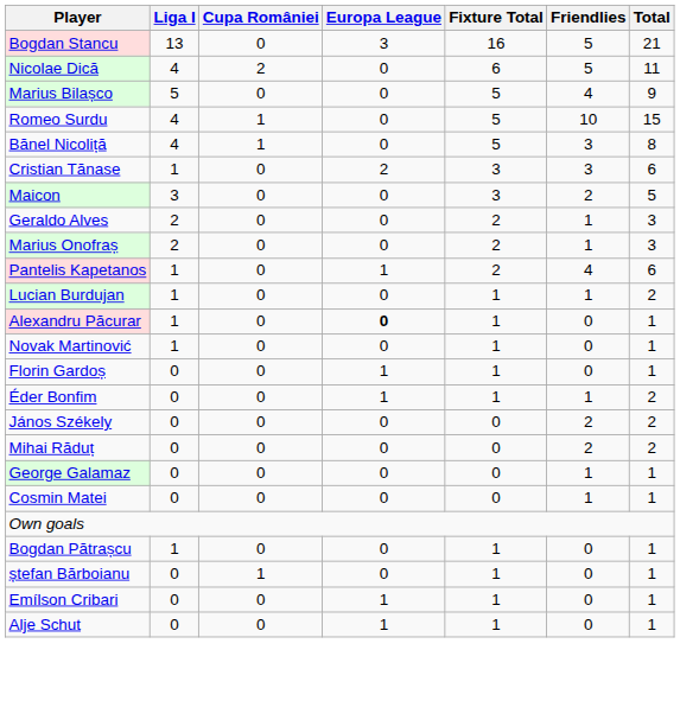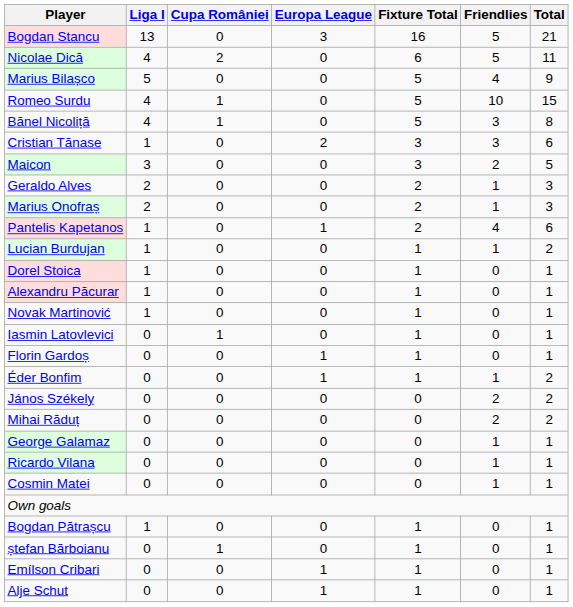+ row: Dorel Stoica | 1 | 0 | 0 | 1 | 0 | 1
Alexandru Păcurar | Europa League: bold -> normal
+ row: Iasmin Latovlevici | 0 | 1 | 0 | 1 | 0 | 1
+ row: Ricardo Vilana | 0 | 0 | 0 | 0 | 1 | 1
